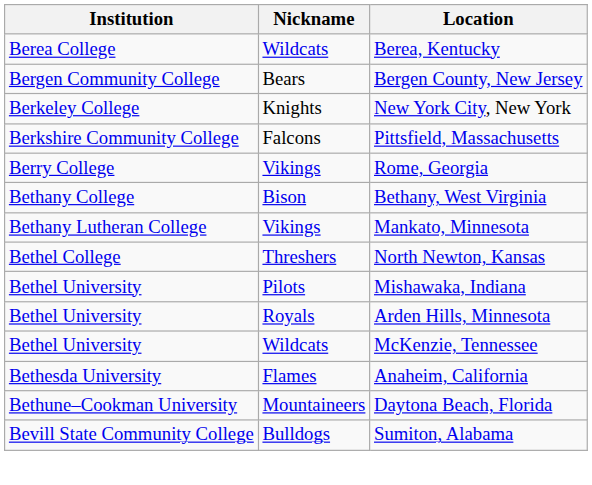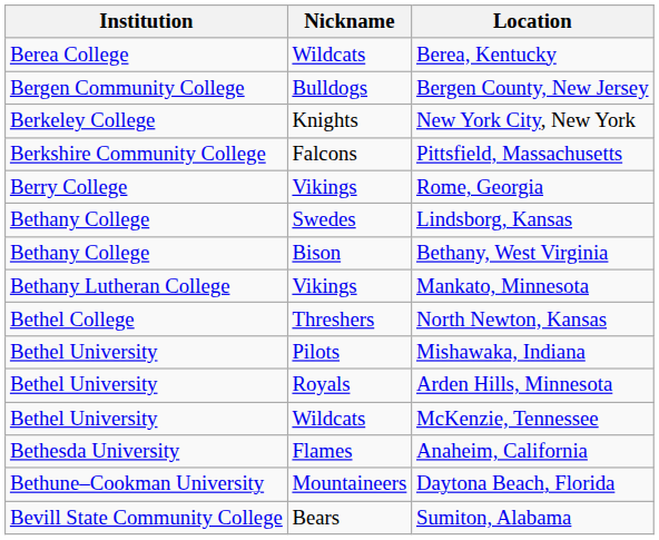Bergen County, New Jersey | Nickname: Bears -> Bulldogs
+ row: Bethany College | Swedes | Lindsborg, Kansas
Sumiton, Alabama | Nickname: Bulldogs -> Bears
